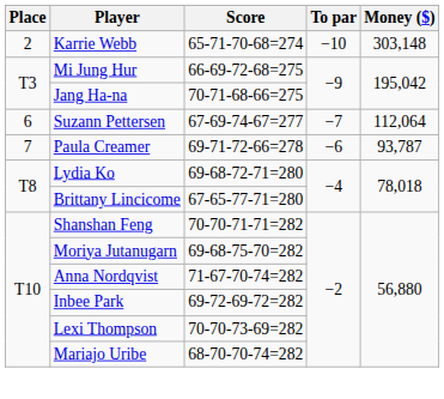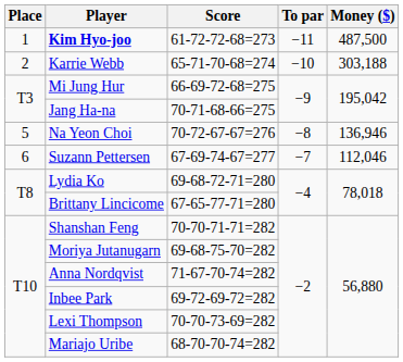+ row: 1 | Kim Hyo-joo | 61-72-72-68=273 | −11 | 487,500
Karrie Webb | Money ($): 303,148 -> 303,188
+ row: 5 | Na Yeon Choi | 70-72-67-67=276 | −8 | 136,946
Suzann Pettersen | Money ($): 112,064 -> 112,046
- row: 7 | Paula Creamer | 69-71-72-66=278 | −6 | 93,787
